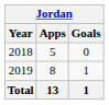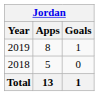rows swapped: 2018 <-> 2019
